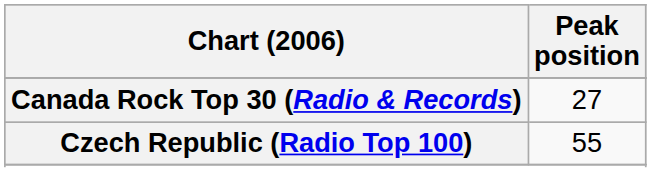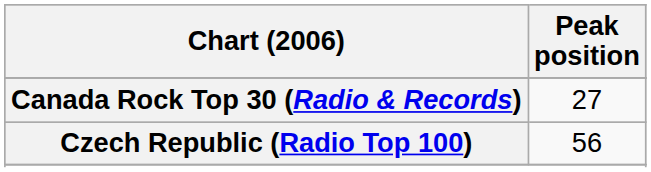Czech Republic (Radio Top 100) | Peak position: 55 -> 56
